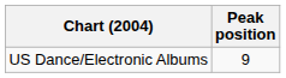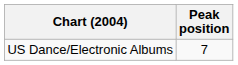US Dance/Electronic Albums | Peak position: 9 -> 7
